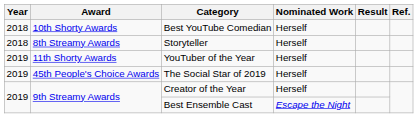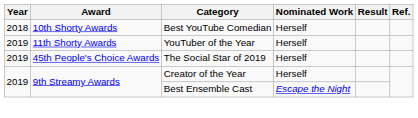- row: 2018 | 8th Streamy Awards | Storyteller | Herself
